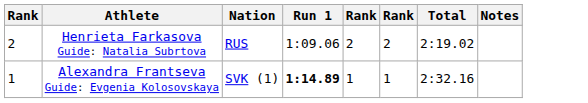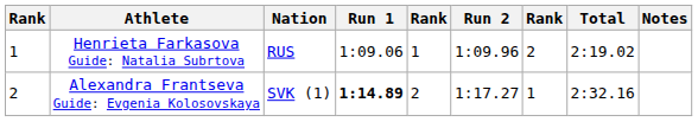+ column: Run 2 | 1:09.96 | 1:17.27
Henrieta Farkasova Guide: Natalia Subrtova | column 1: 2 -> 1
Henrieta Farkasova Guide: Natalia Subrtova | column 5: 2 -> 1
Alexandra Frantseva Guide: Evgenia Kolosovskaya | column 1: 1 -> 2
Alexandra Frantseva Guide: Evgenia Kolosovskaya | column 5: 1 -> 2
